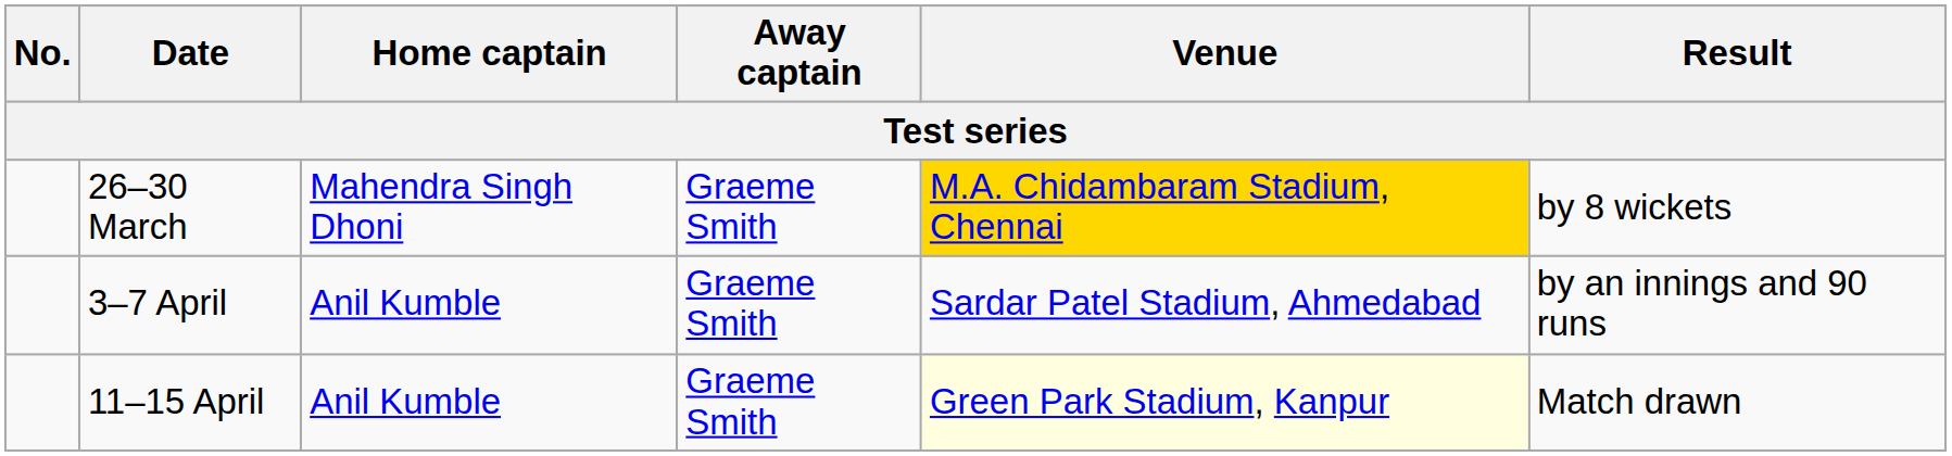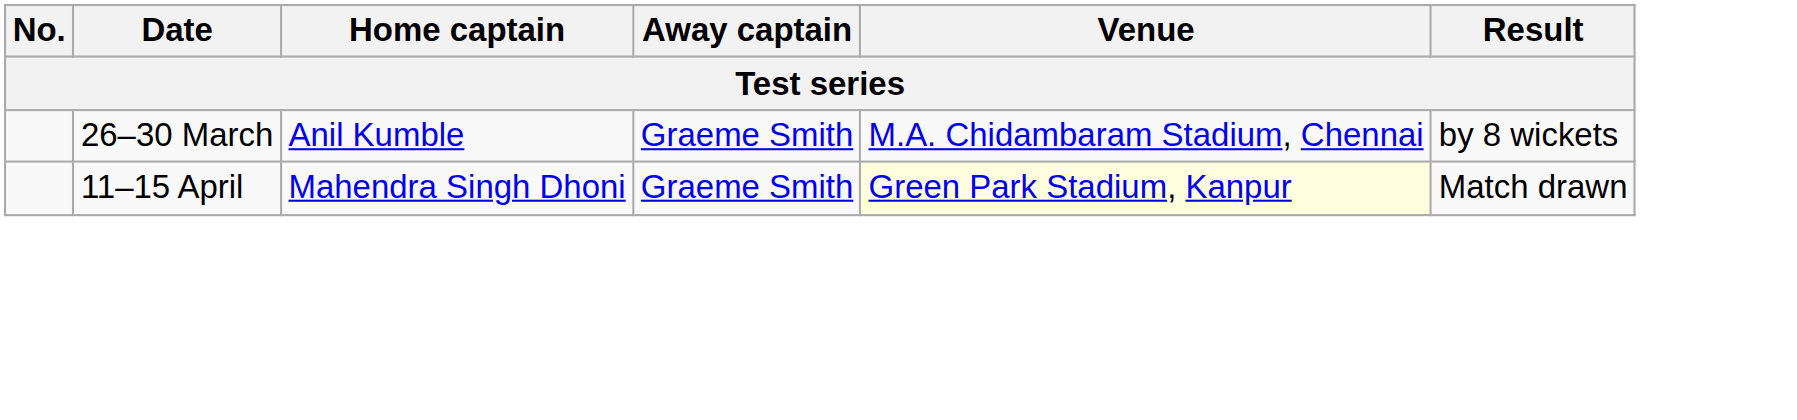26–30 March | Home captain: Mahendra Singh Dhoni -> Anil Kumble
26–30 March | Venue: gold background -> no background
- row: 3–7 April | Anil Kumble | Graeme Smith | Sardar Patel Stadium, Ahmedabad | by an innings and 90 runs
11–15 April | Home captain: Anil Kumble -> Mahendra Singh Dhoni
